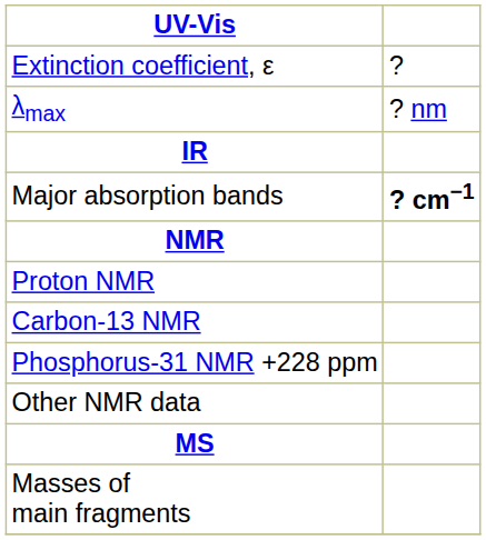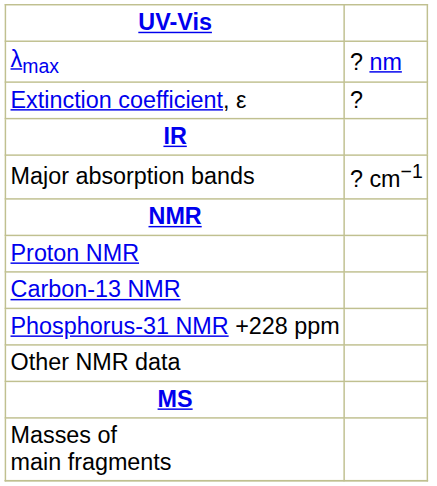rows swapped: λmax <-> Extinction coefficient, ε
Major absorption bands | column 2: bold -> normal
